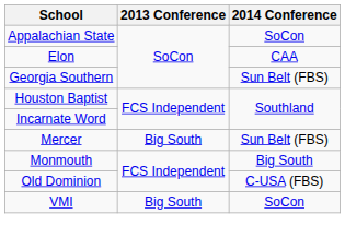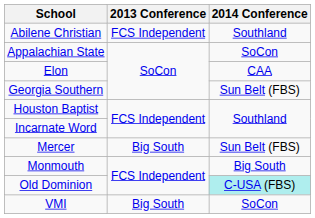+ row: Abilene Christian | FCS Independent | Southland
Old Dominion | 2014 Conference: no background -> paleturquoise background
